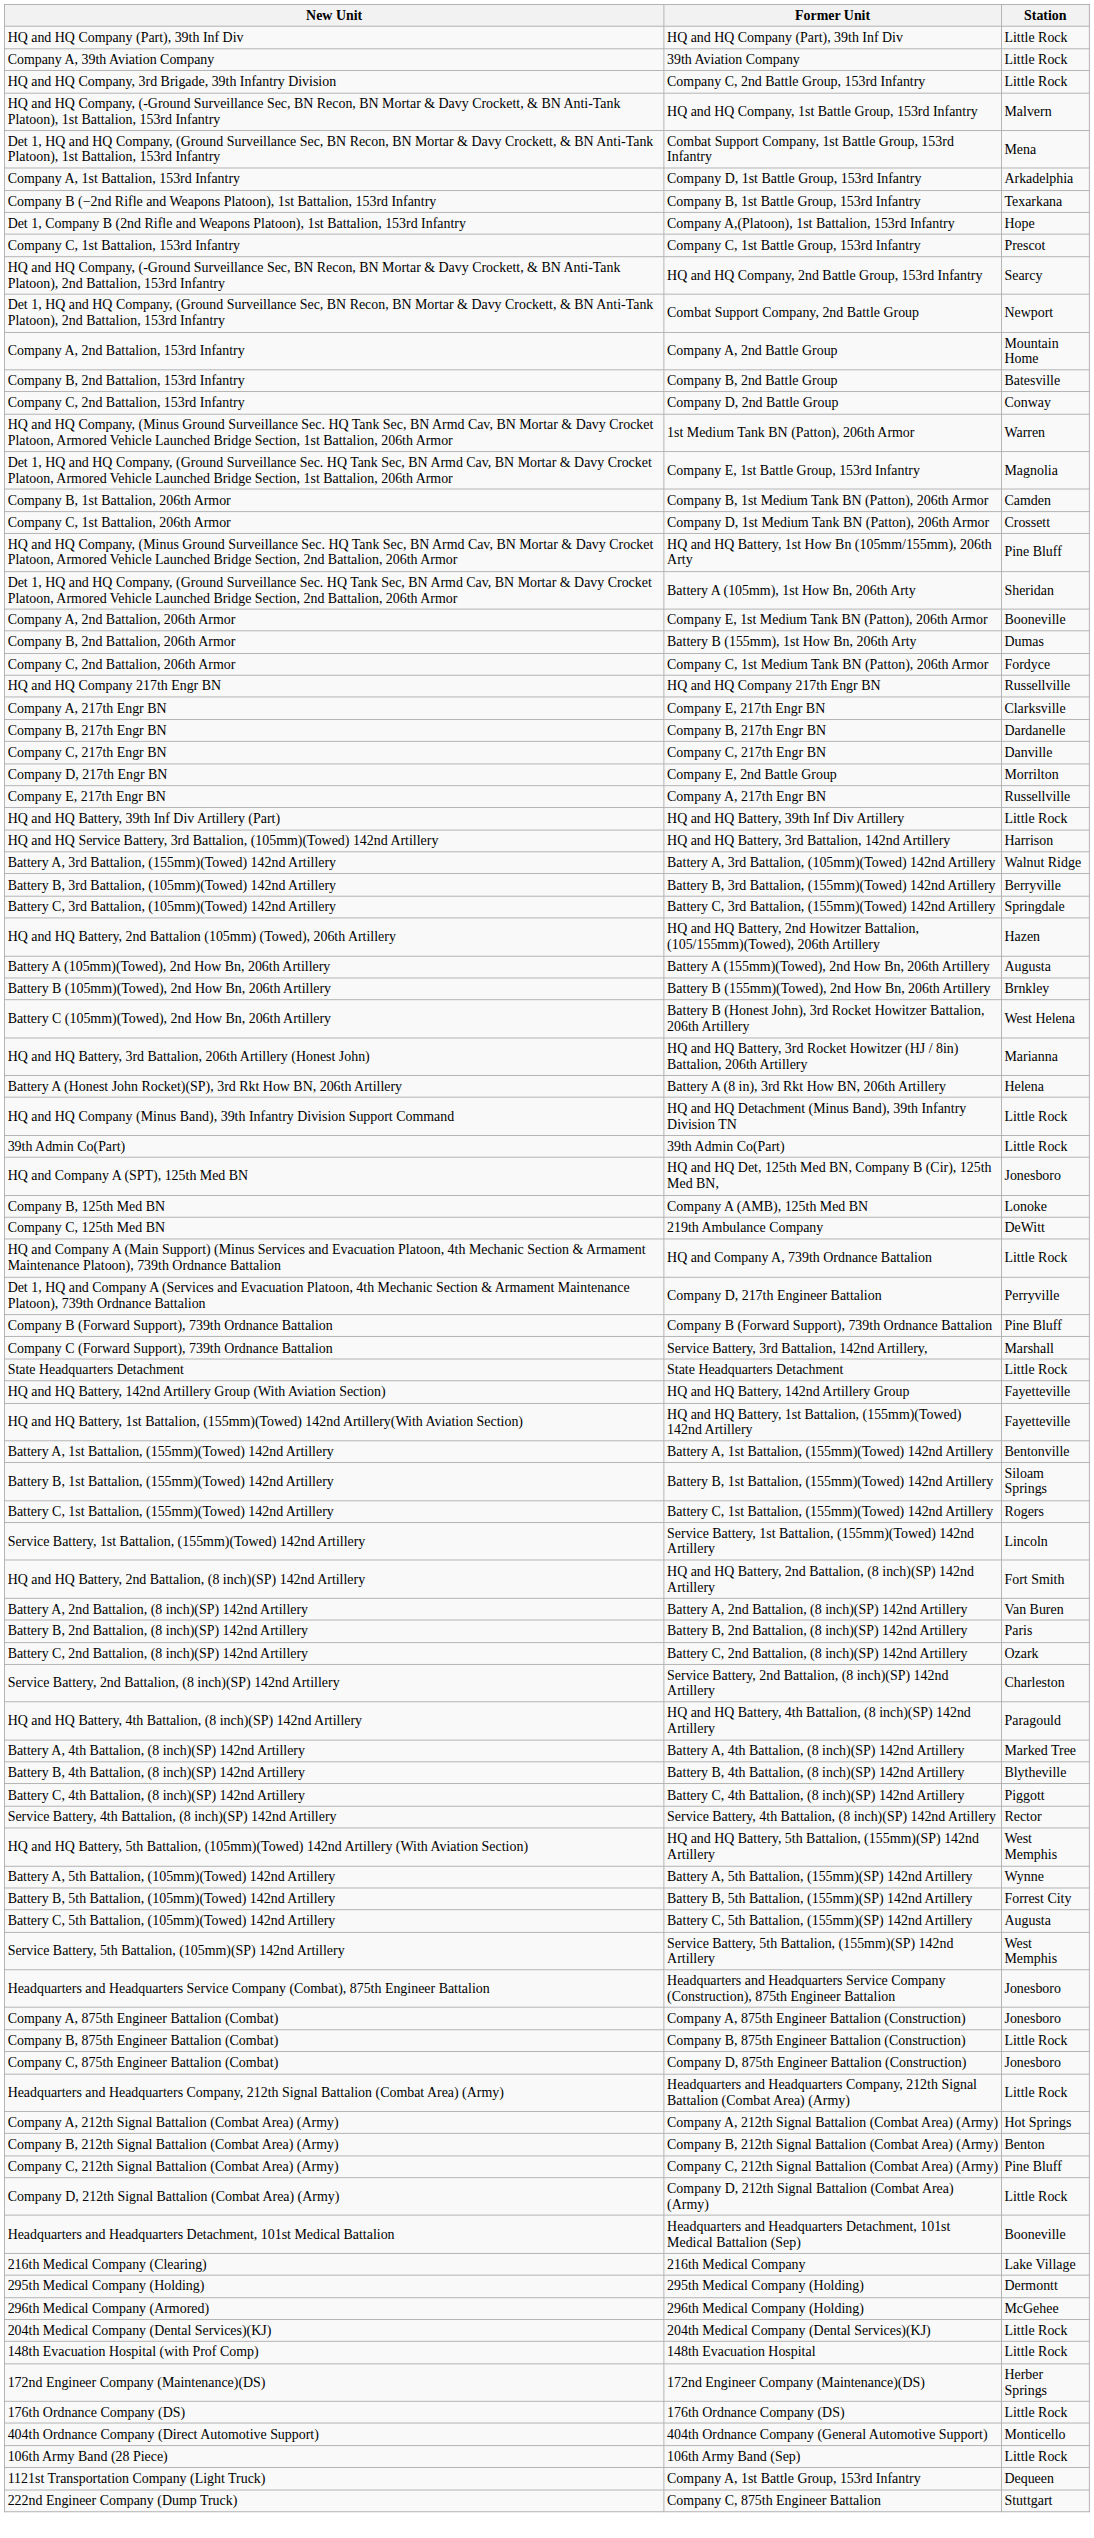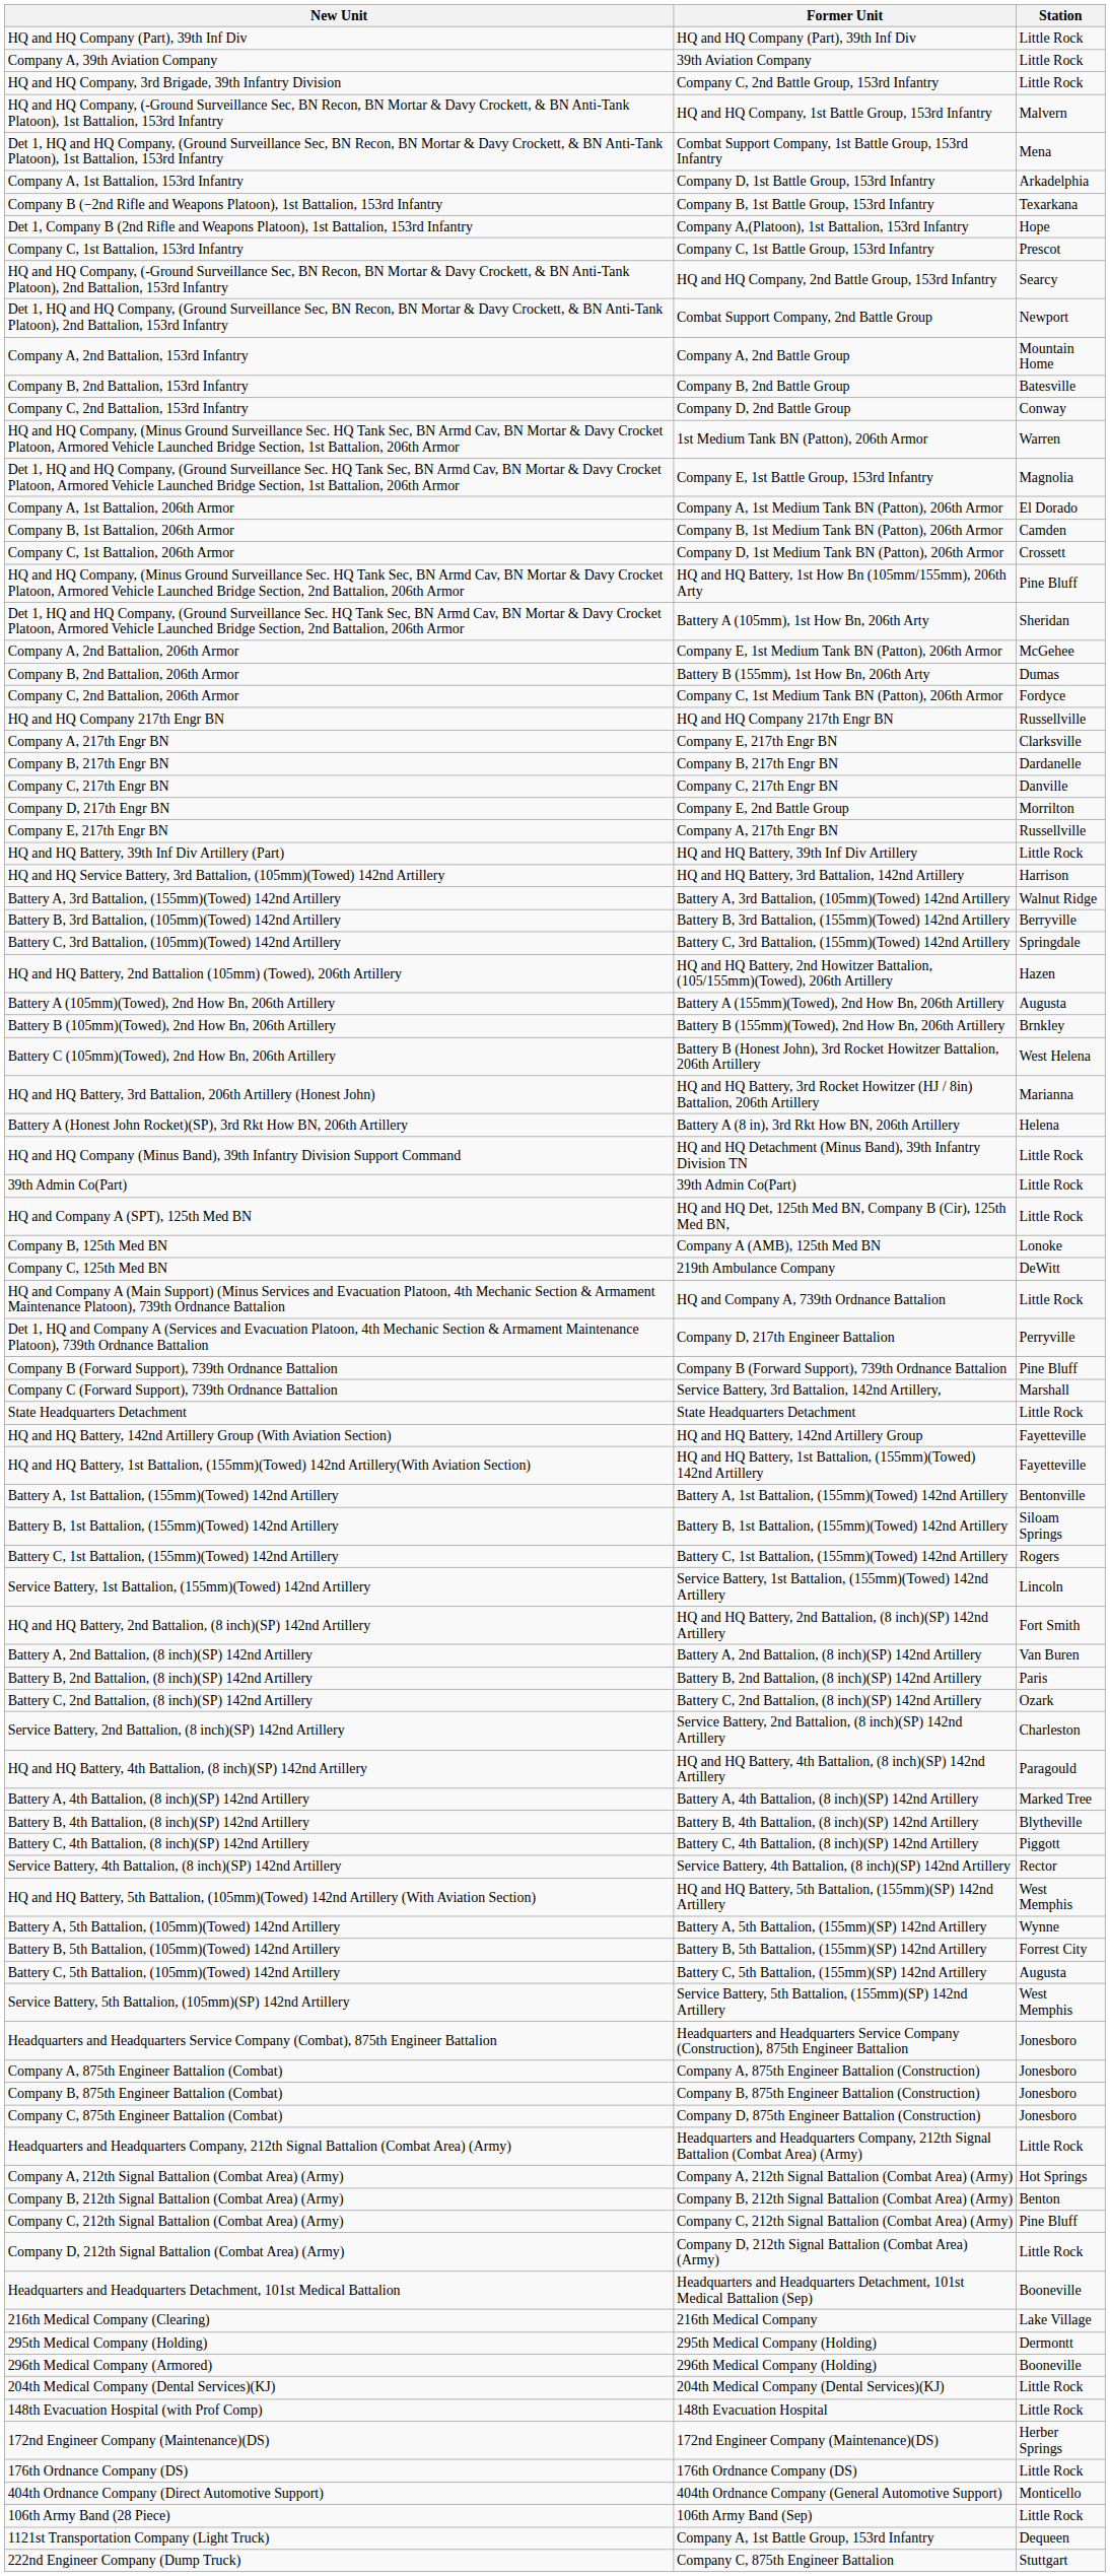+ row: Company A, 1st Battalion, 206th Armor | Company A, 1st Medium Tank BN (Patton), 206th Armor | El Dorado
Company A, 2nd Battalion, 206th Armor | Station: Booneville -> McGehee
HQ and Company A (SPT), 125th Med BN | Station: Jonesboro -> Little Rock
Company B, 875th Engineer Battalion (Combat) | Station: Little Rock -> Jonesboro
296th Medical Company (Armored) | Station: McGehee -> Booneville
